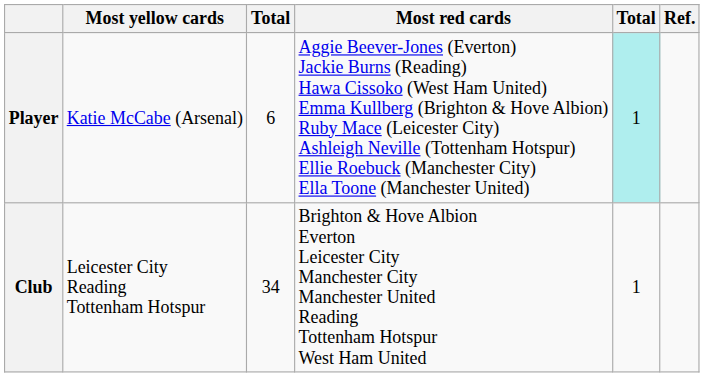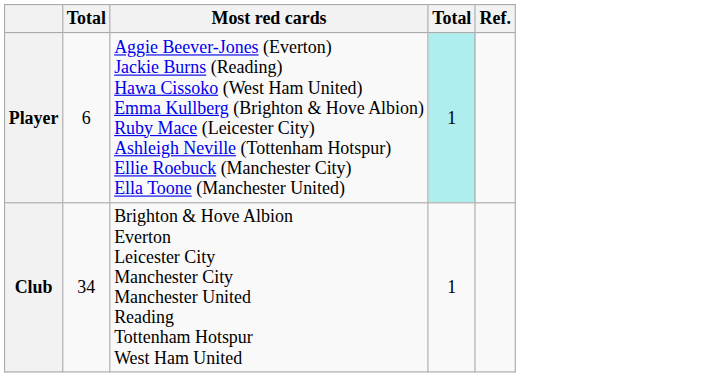- column: Most yellow cards | Katie McCabe (Arsenal) | Leicester City Reading Tottenham Hotspur
